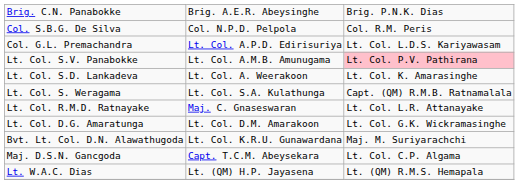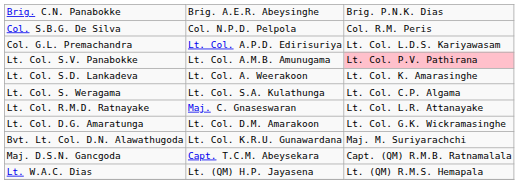Lt. Col. S. Weragama | column 3: Capt. (QM) R.M.B. Ratnamalala -> Lt. Col. C.P. Algama
Maj. D.S.N. Gancgoda | column 3: Lt. Col. C.P. Algama -> Capt. (QM) R.M.B. Ratnamalala
